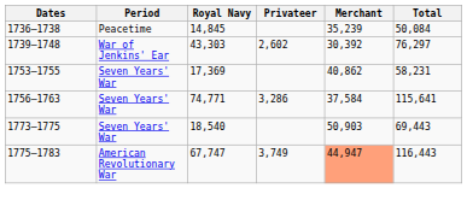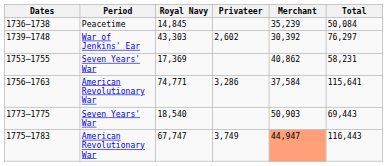1756–1763 | Period: Seven Years' War -> American Revolutionary War
